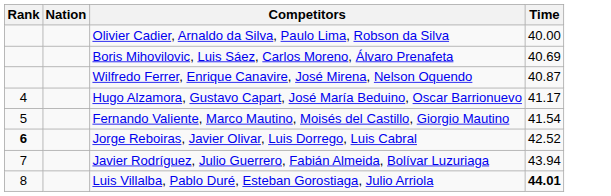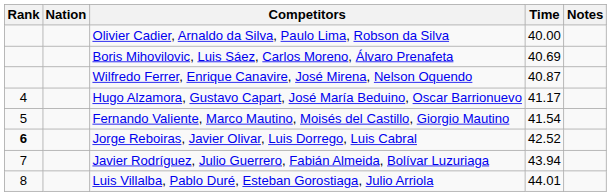+ column: Notes
Luis Villalba, Pablo Duré, Esteban Gorostiaga, Julio Arriola | Time: bold -> normal
